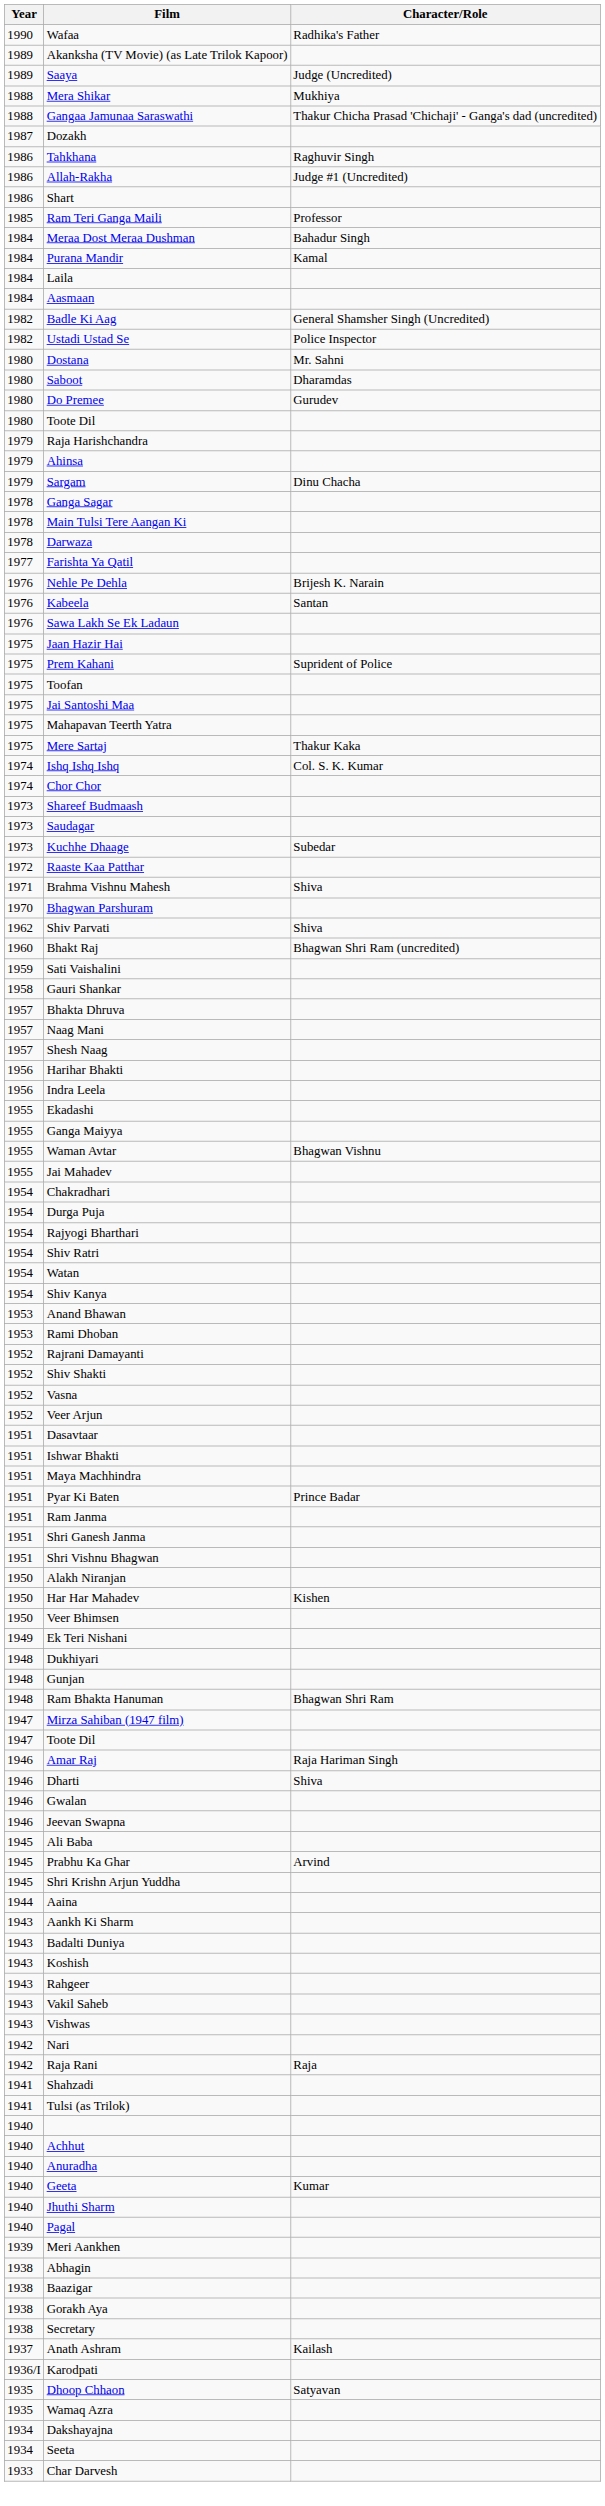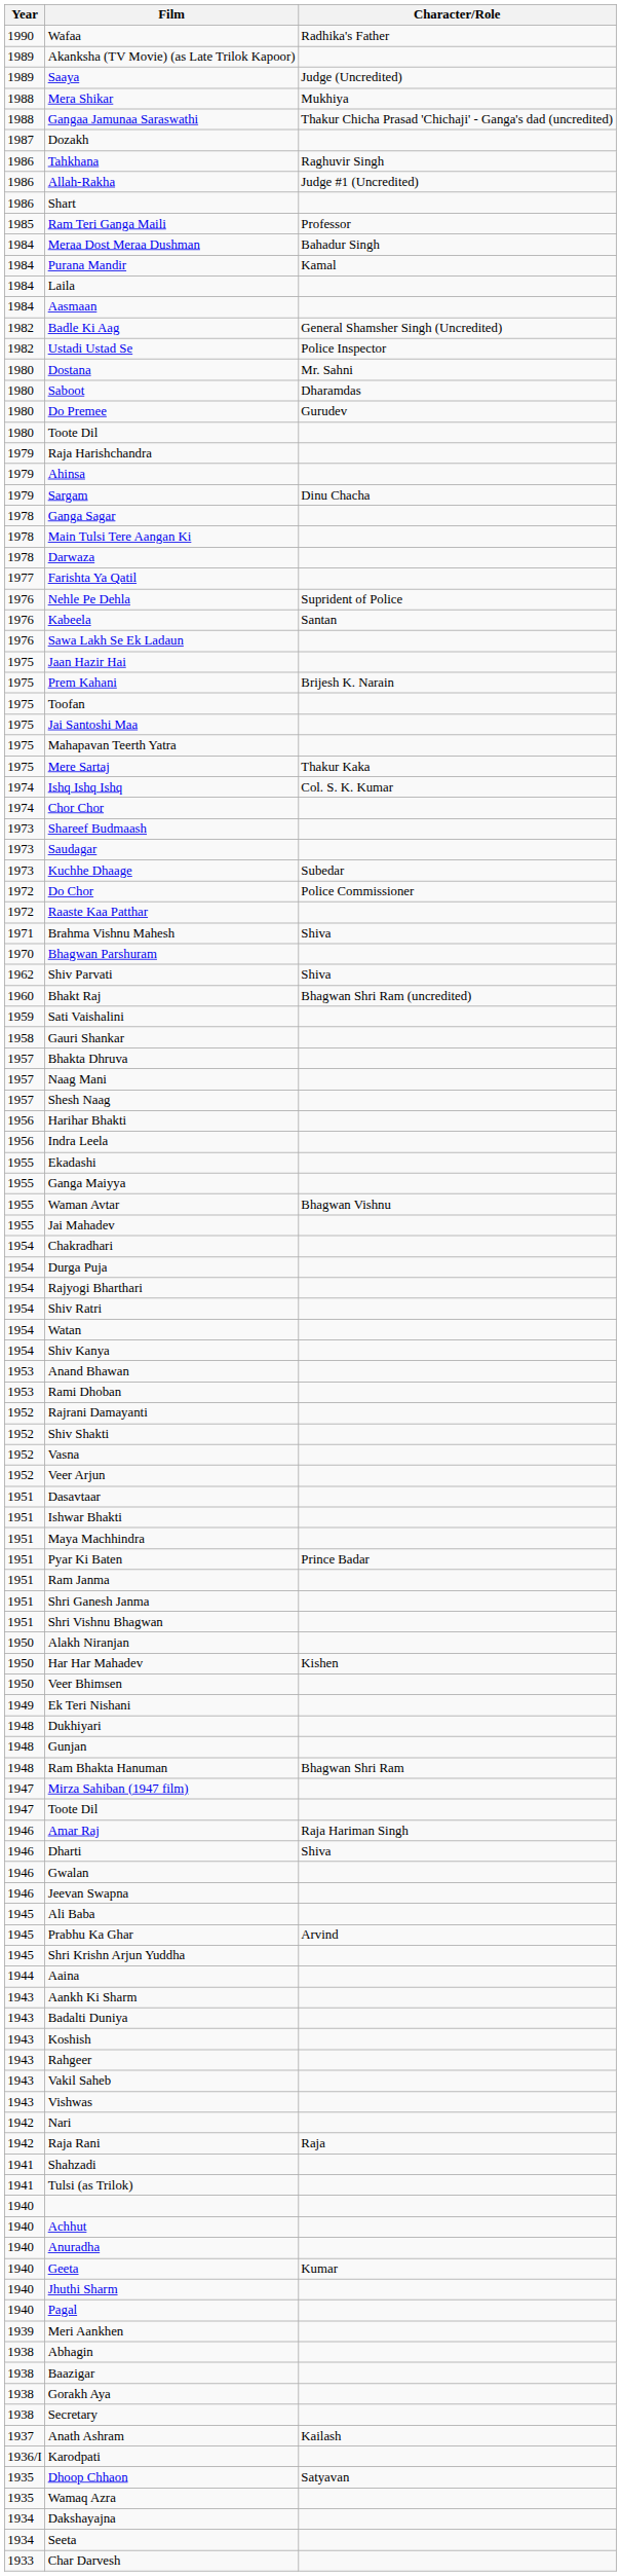Nehle Pe Dehla | Character/Role: Brijesh K. Narain -> Suprident of Police
Prem Kahani | Character/Role: Suprident of Police -> Brijesh K. Narain
+ row: 1972 | Do Chor | Police Commissioner
